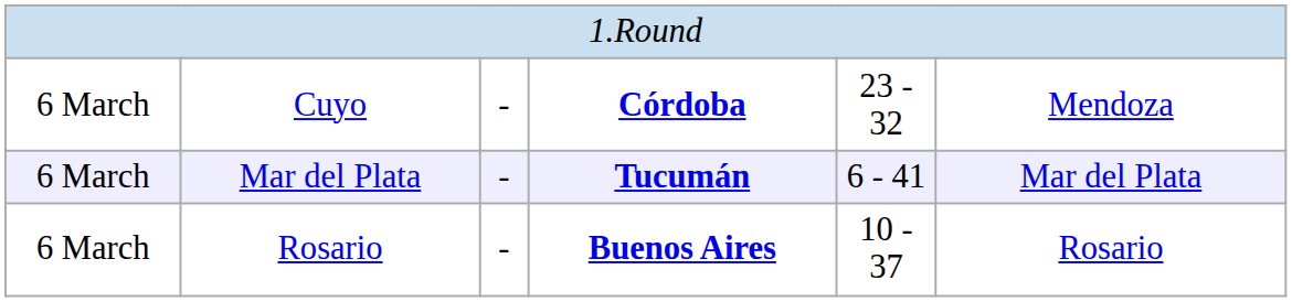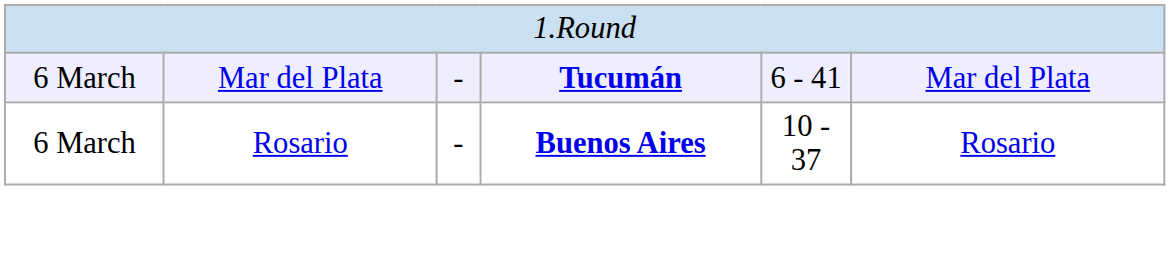- row: 6 March | Cuyo | - | Córdoba | 23 - 32 | Mendoza
